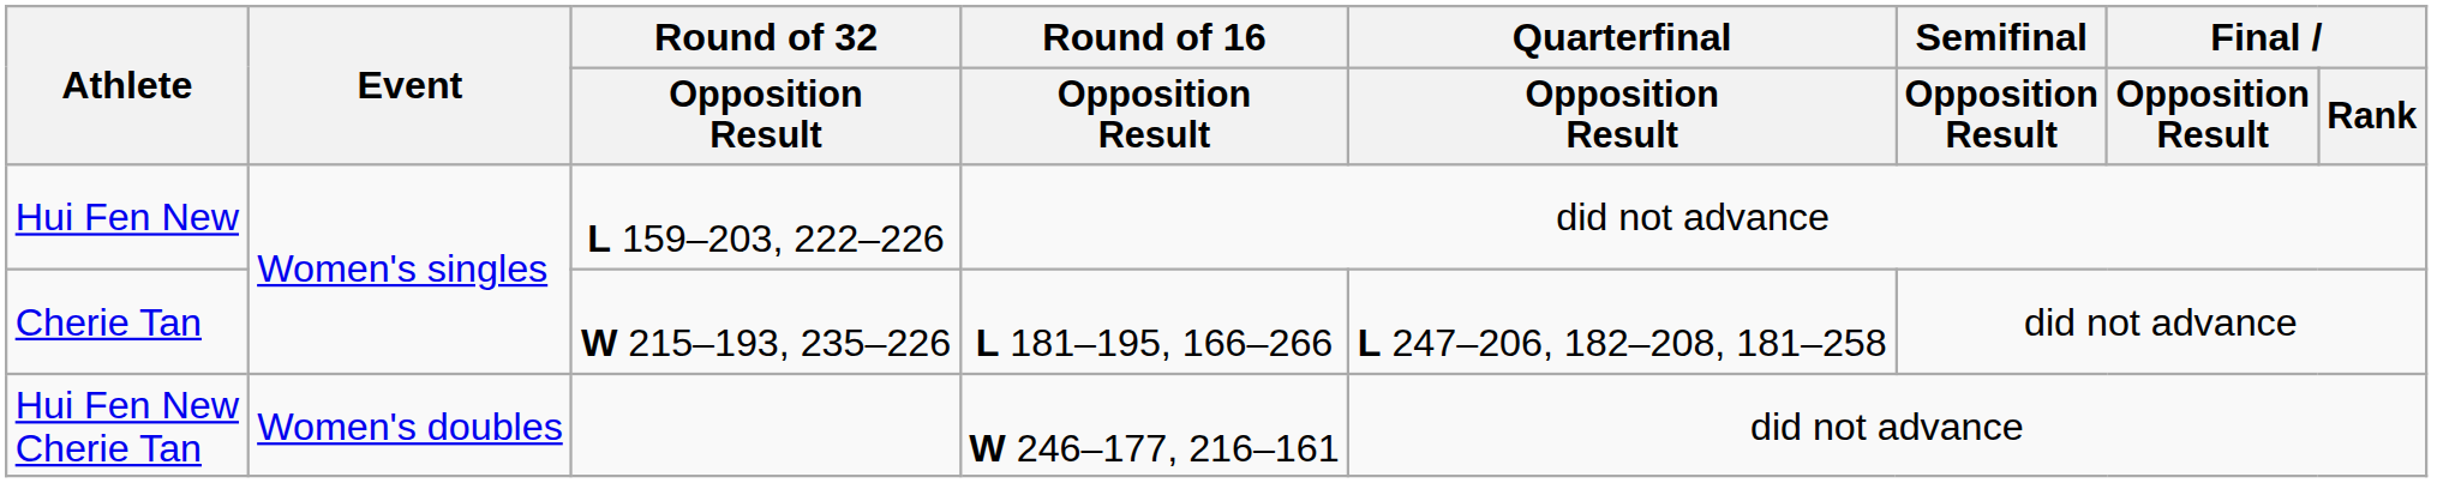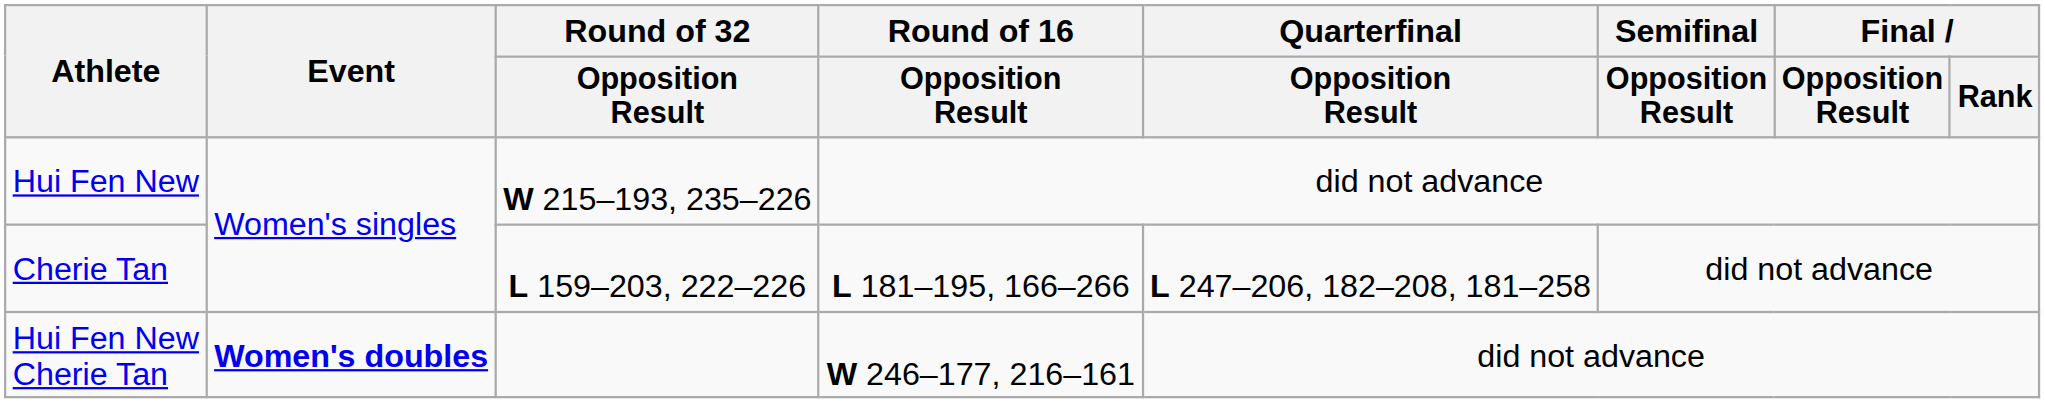Hui Fen New | Round of 32 / Opposition Result: L 159–203, 222–226 -> W 215–193, 235–226
Cherie Tan | Round of 32 / Opposition Result: W 215–193, 235–226 -> L 159–203, 222–226
Hui Fen New Cherie Tan | Event: normal -> bold
